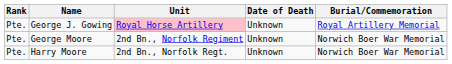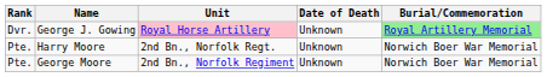George J. Gowing | Rank: Pte. -> Dvr.
George J. Gowing | Burial/Commemoration: no background -> lightgreen background
rows swapped: George Moore <-> Harry Moore
